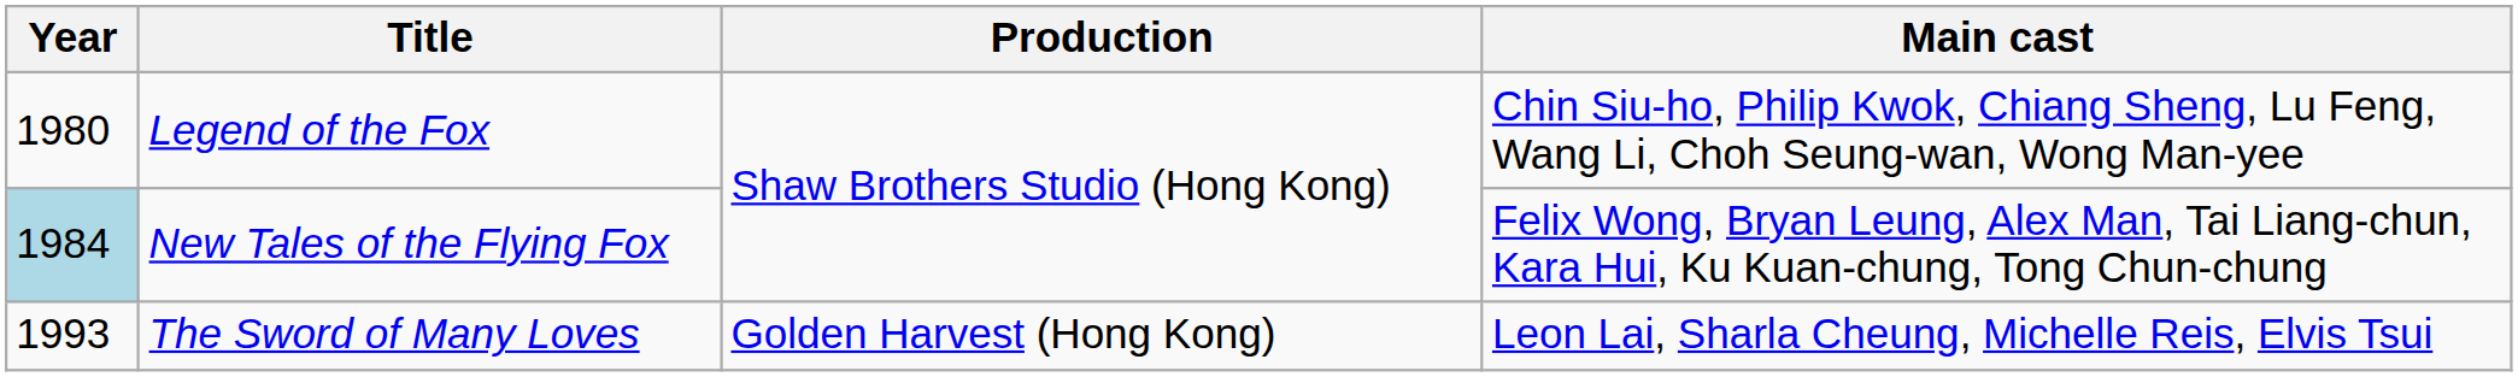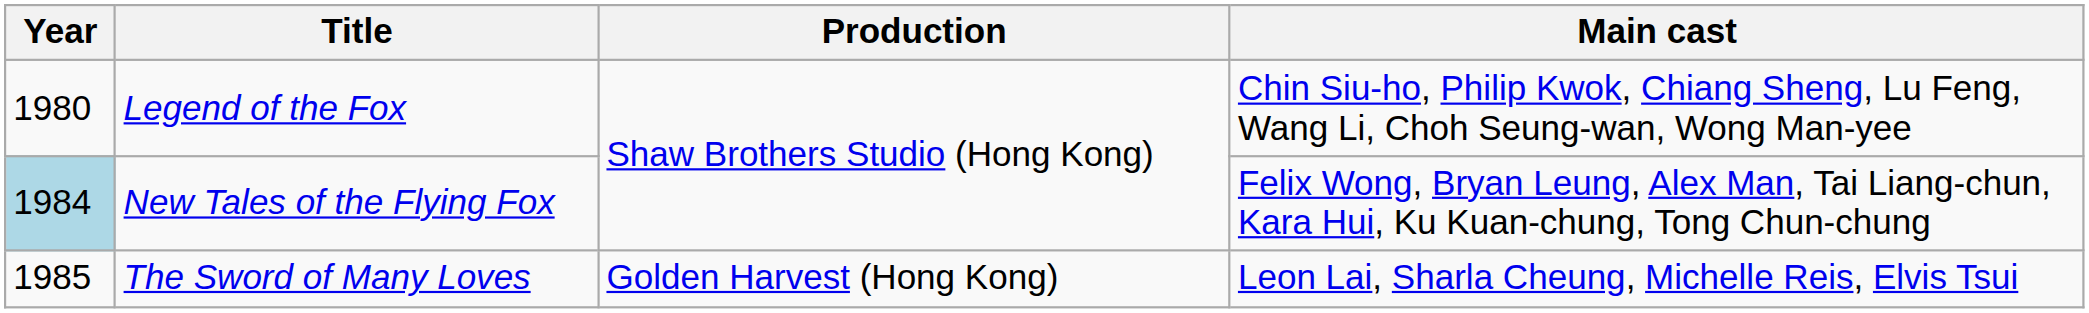The Sword of Many Loves | Year: 1993 -> 1985
